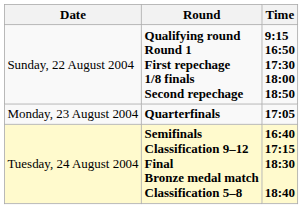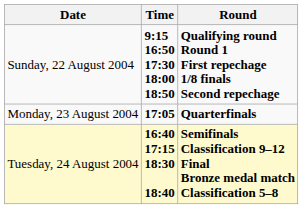columns swapped: Time <-> Round
